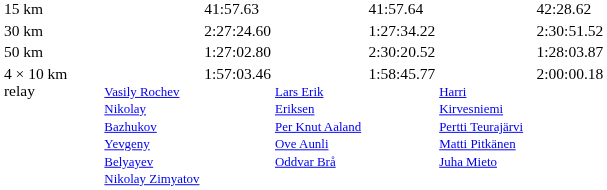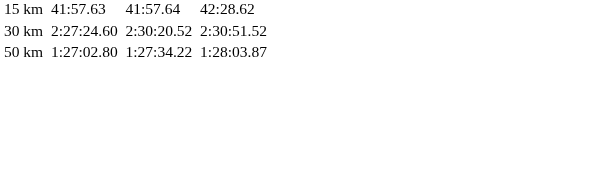30 km | column 5: 1:27:34.22 -> 2:30:20.52
50 km | column 5: 2:30:20.52 -> 1:27:34.22
- row: 4 × 10 km relay | Vasily Rochev Nikolay Bazhukov Yevgeny Belyayev Nikolay Zimyatov | 1:57:03.46 | Lars Erik Eriksen Per Knut Aaland Ove Aunli Oddvar Brå | 1:58:45.77 | Harri Kirvesniemi Pertti Teurajärvi Matti Pitkänen Juha Mieto | 2:00:00.18
